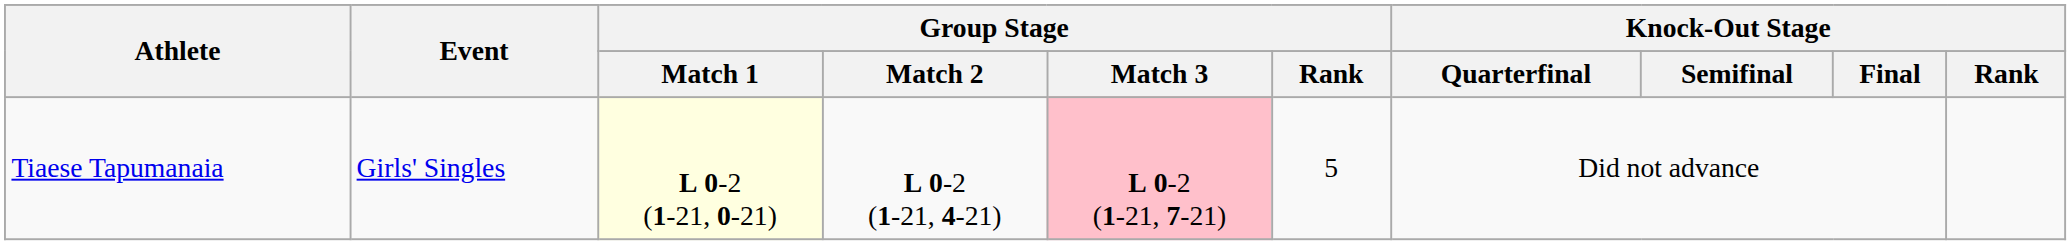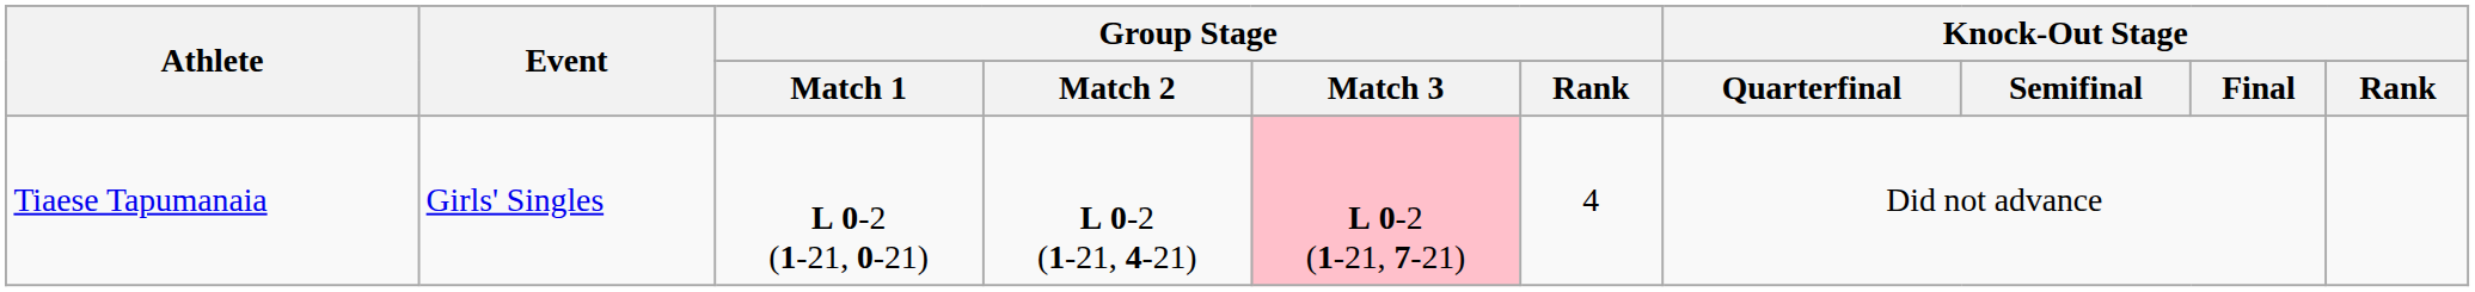Tiaese Tapumanaia | Group Stage / Match 1: lightyellow background -> no background
Tiaese Tapumanaia | Group Stage / Rank: 5 -> 4
